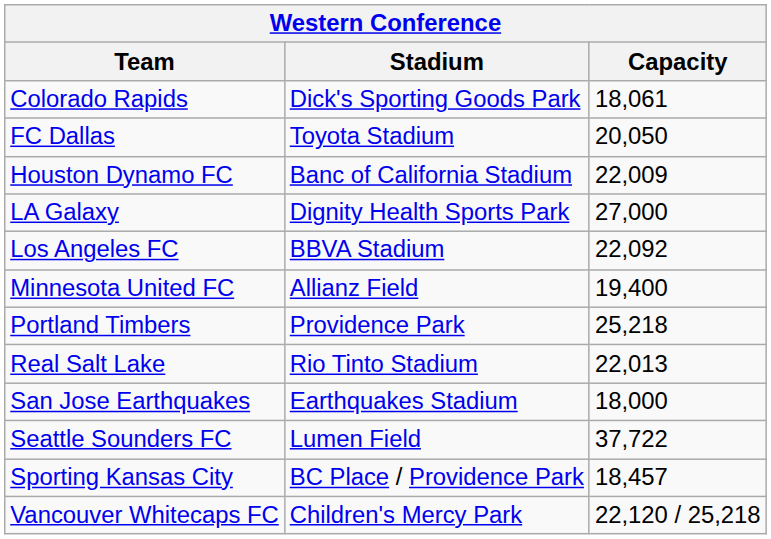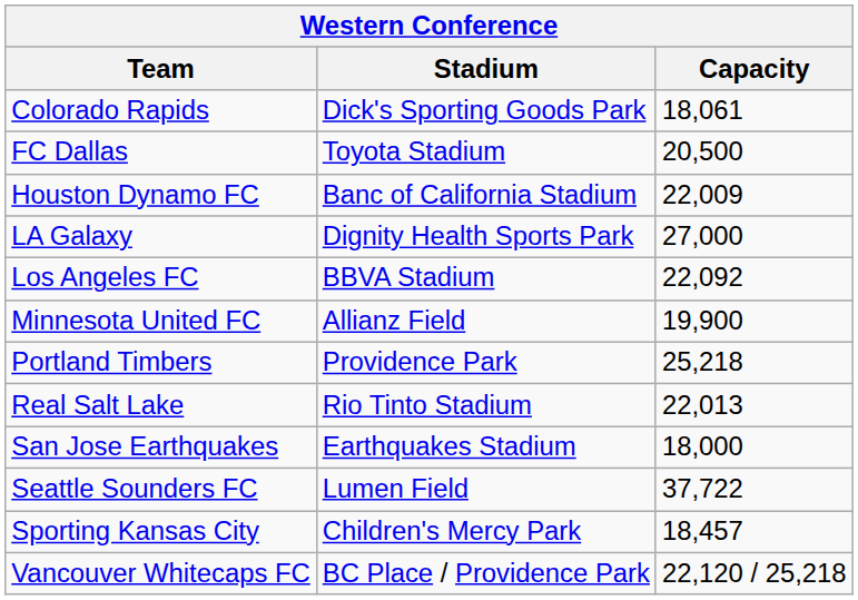FC Dallas | Capacity: 20,050 -> 20,500
Minnesota United FC | Capacity: 19,400 -> 19,900
Sporting Kansas City | Stadium: BC Place / Providence Park -> Children's Mercy Park
Vancouver Whitecaps FC | Stadium: Children's Mercy Park -> BC Place / Providence Park
